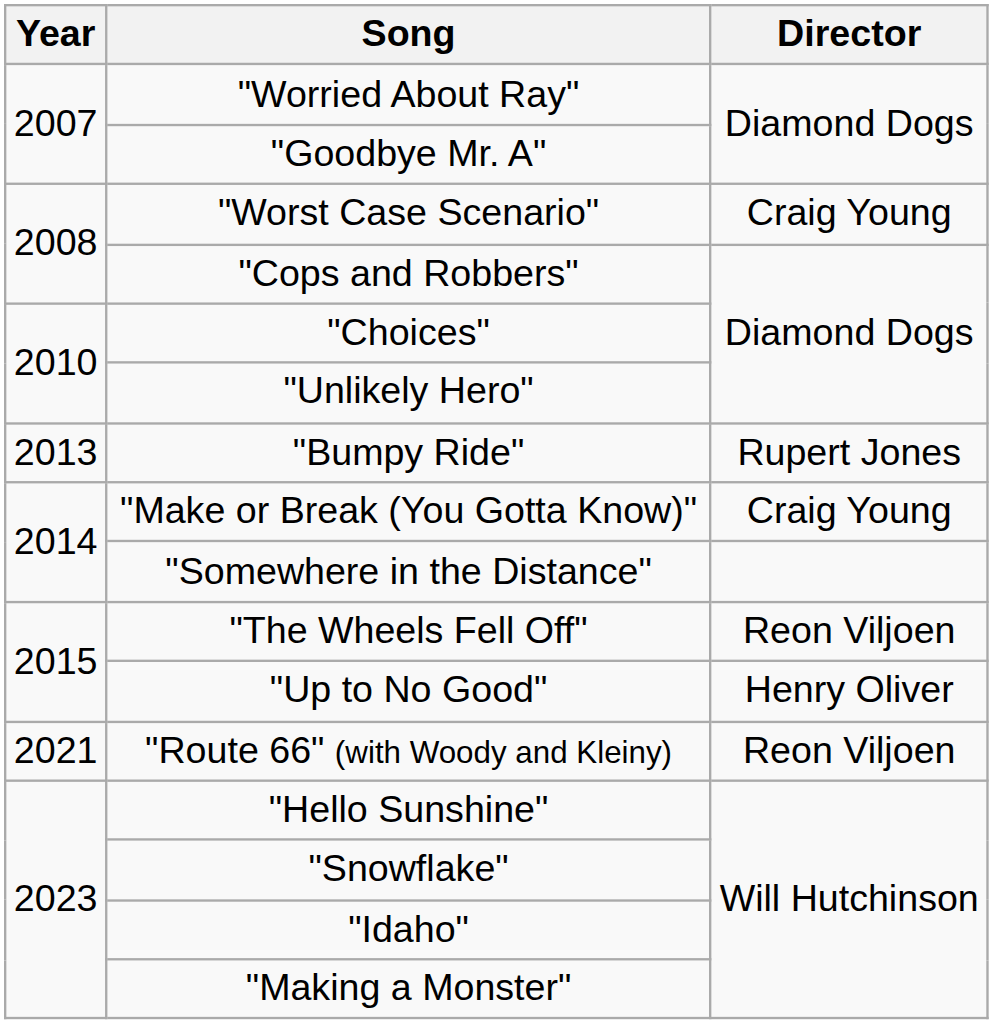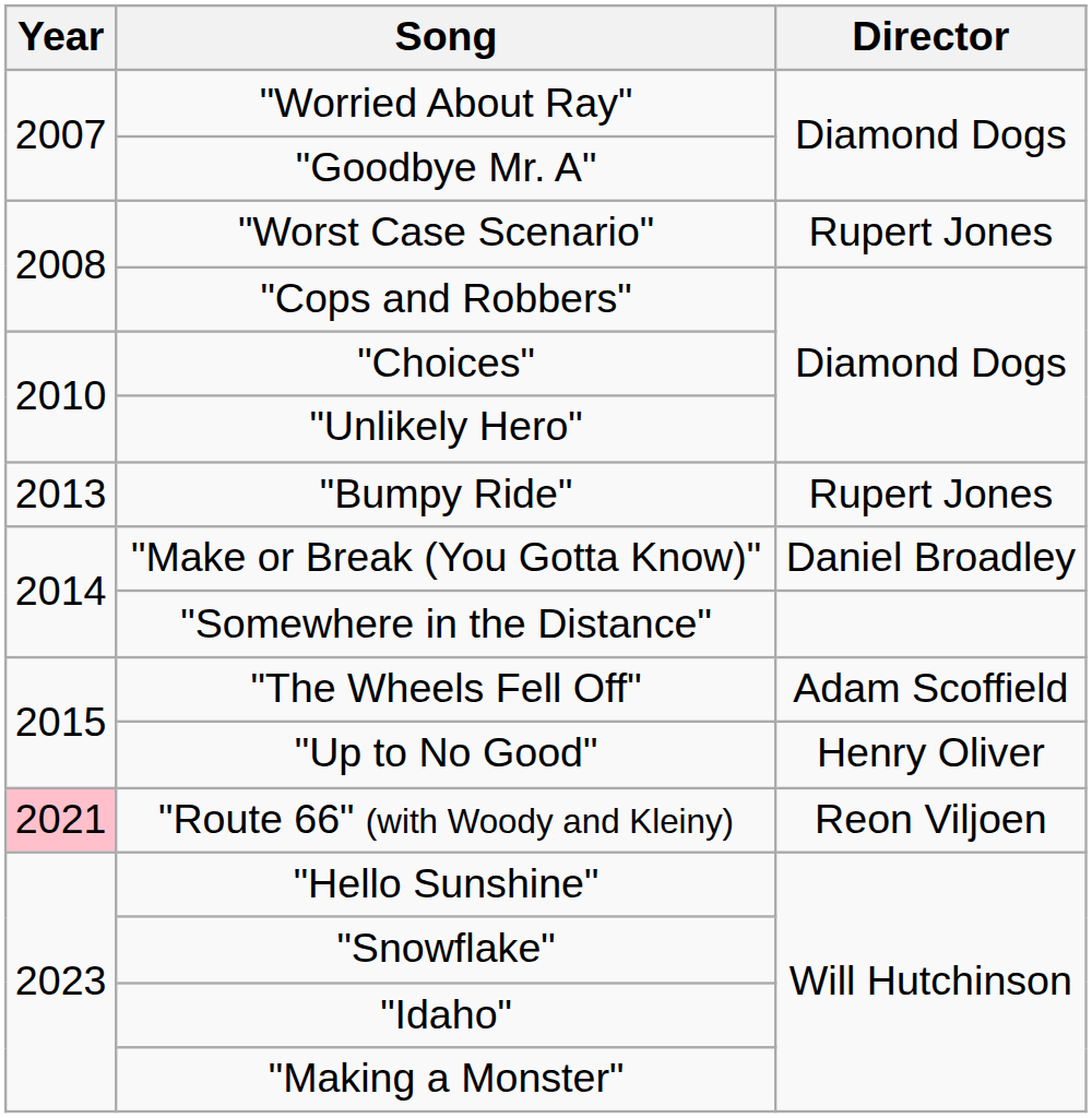"Worst Case Scenario" | Director: Craig Young -> Rupert Jones
"Make or Break (You Gotta Know)" | Director: Craig Young -> Daniel Broadley
"The Wheels Fell Off" | Director: Reon Viljoen -> Adam Scoffield
"Route 66" (with Woody and Kleiny) | Year: no background -> pink background
